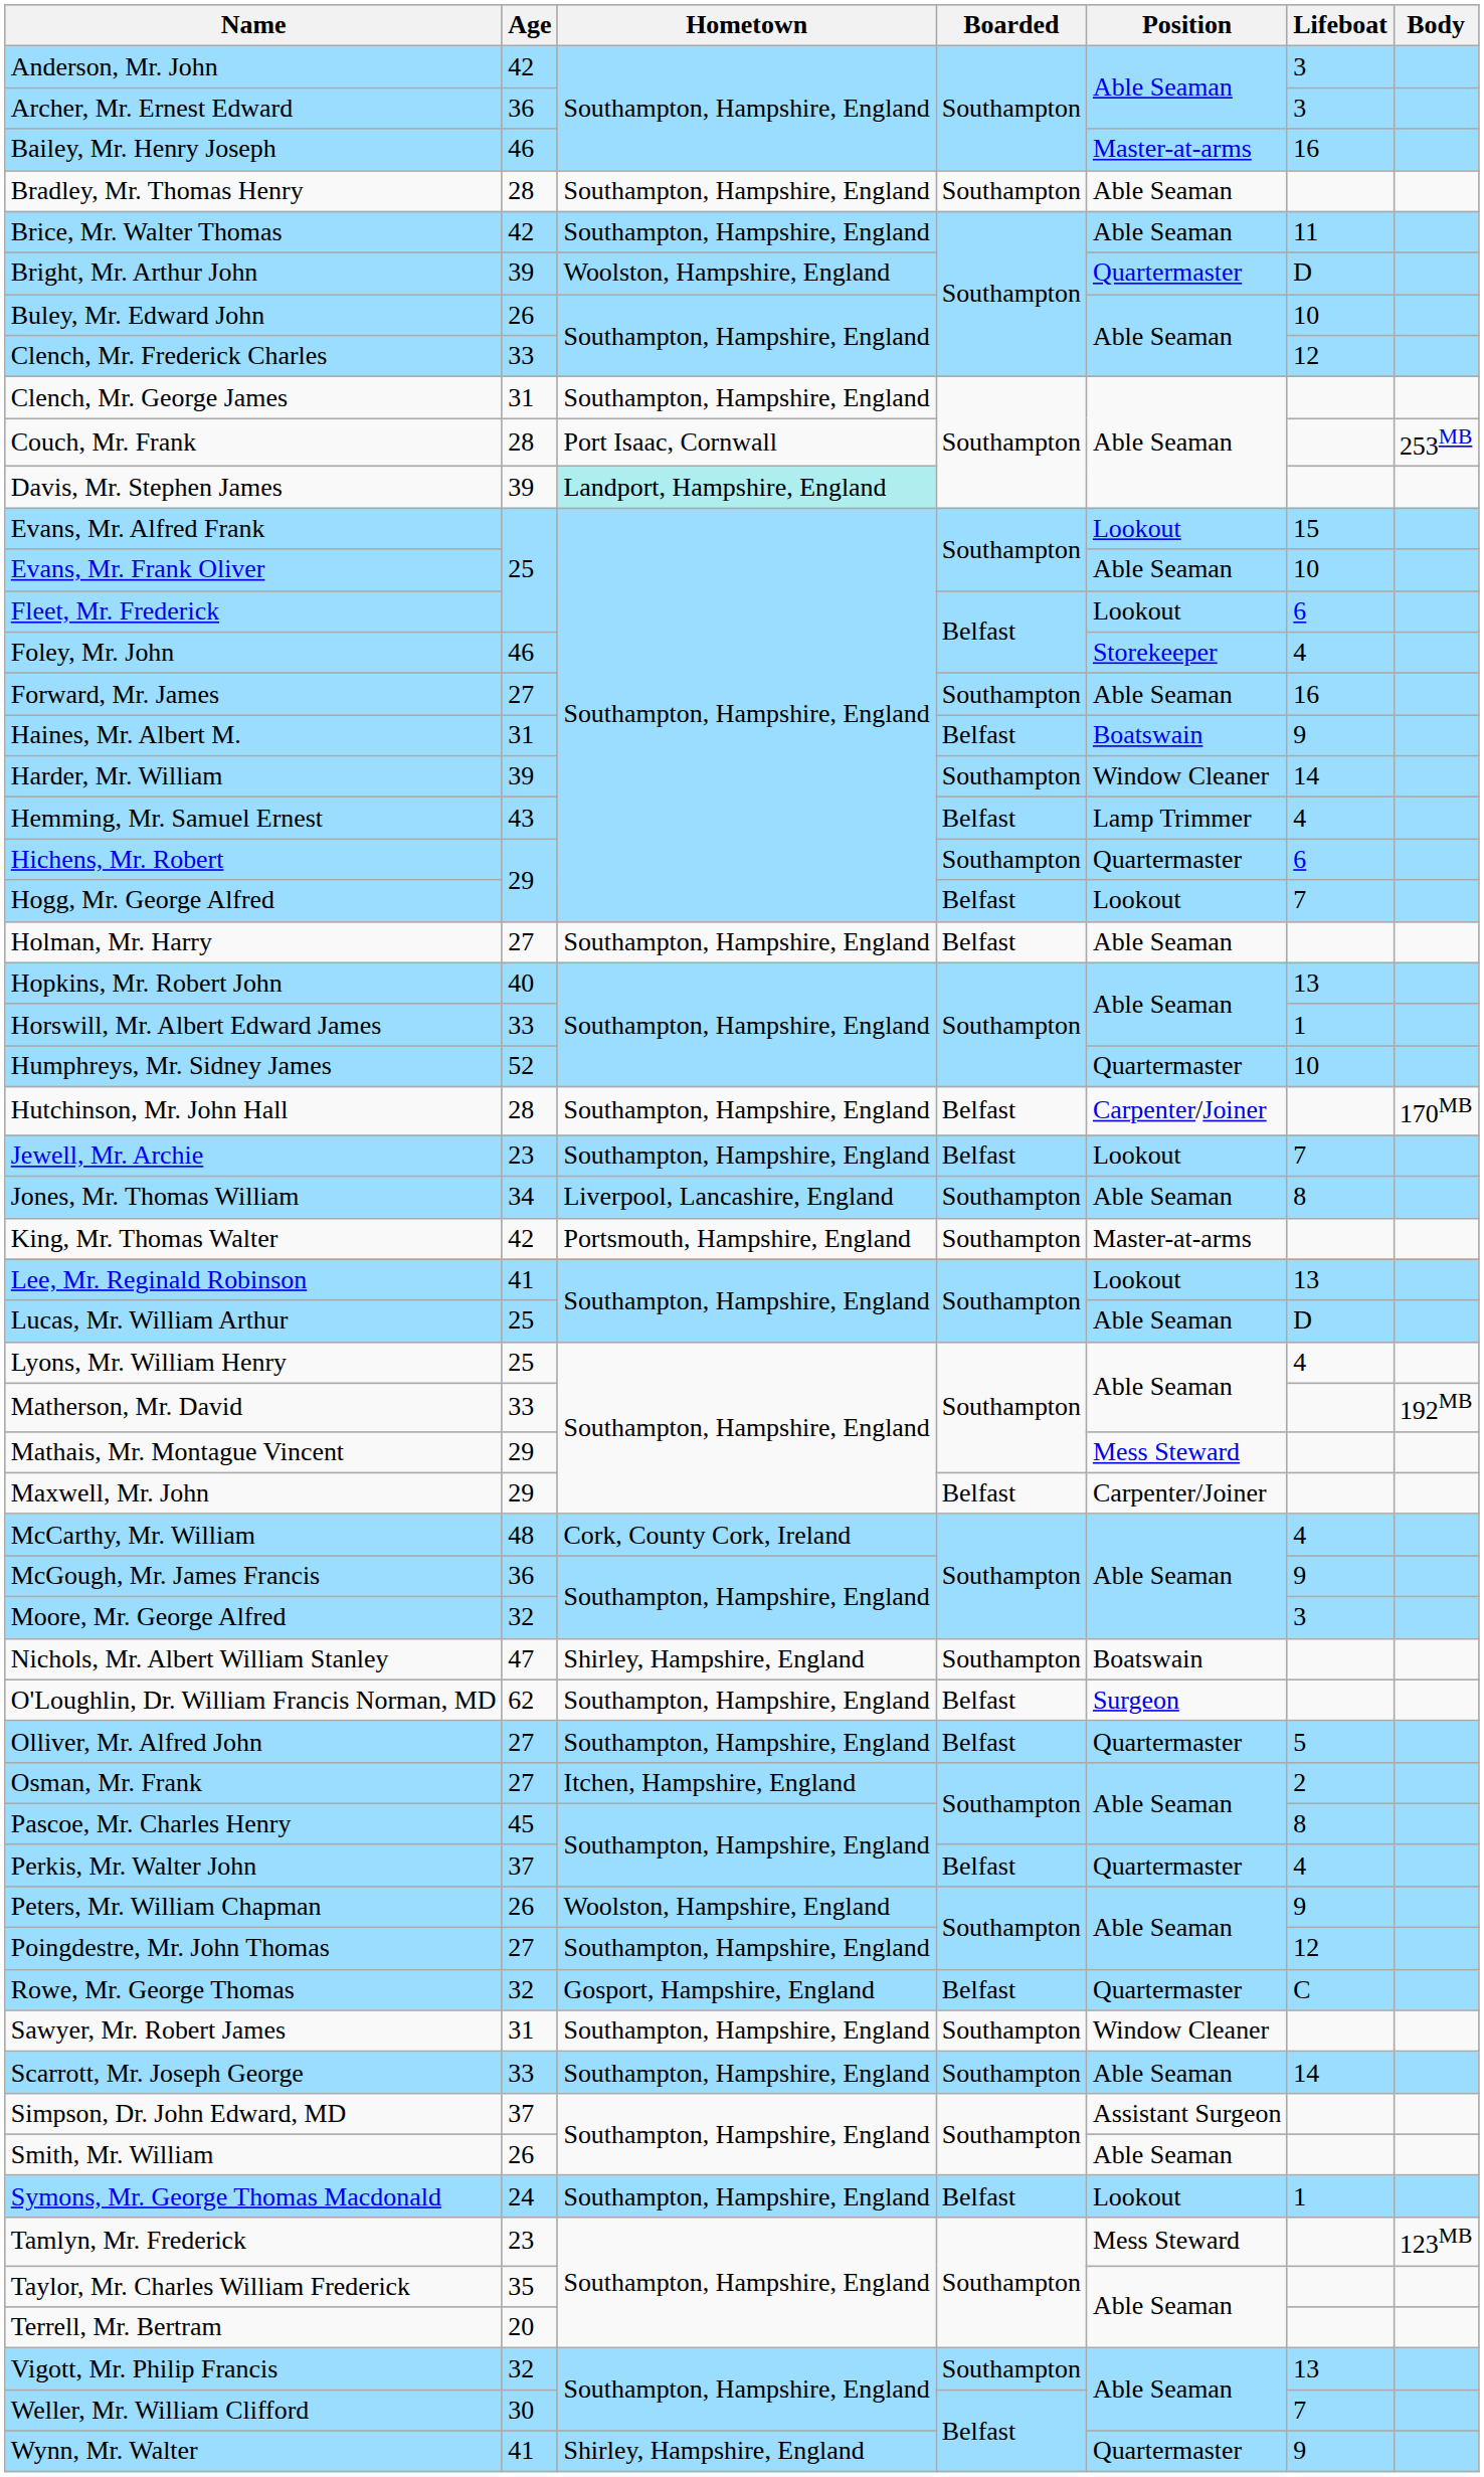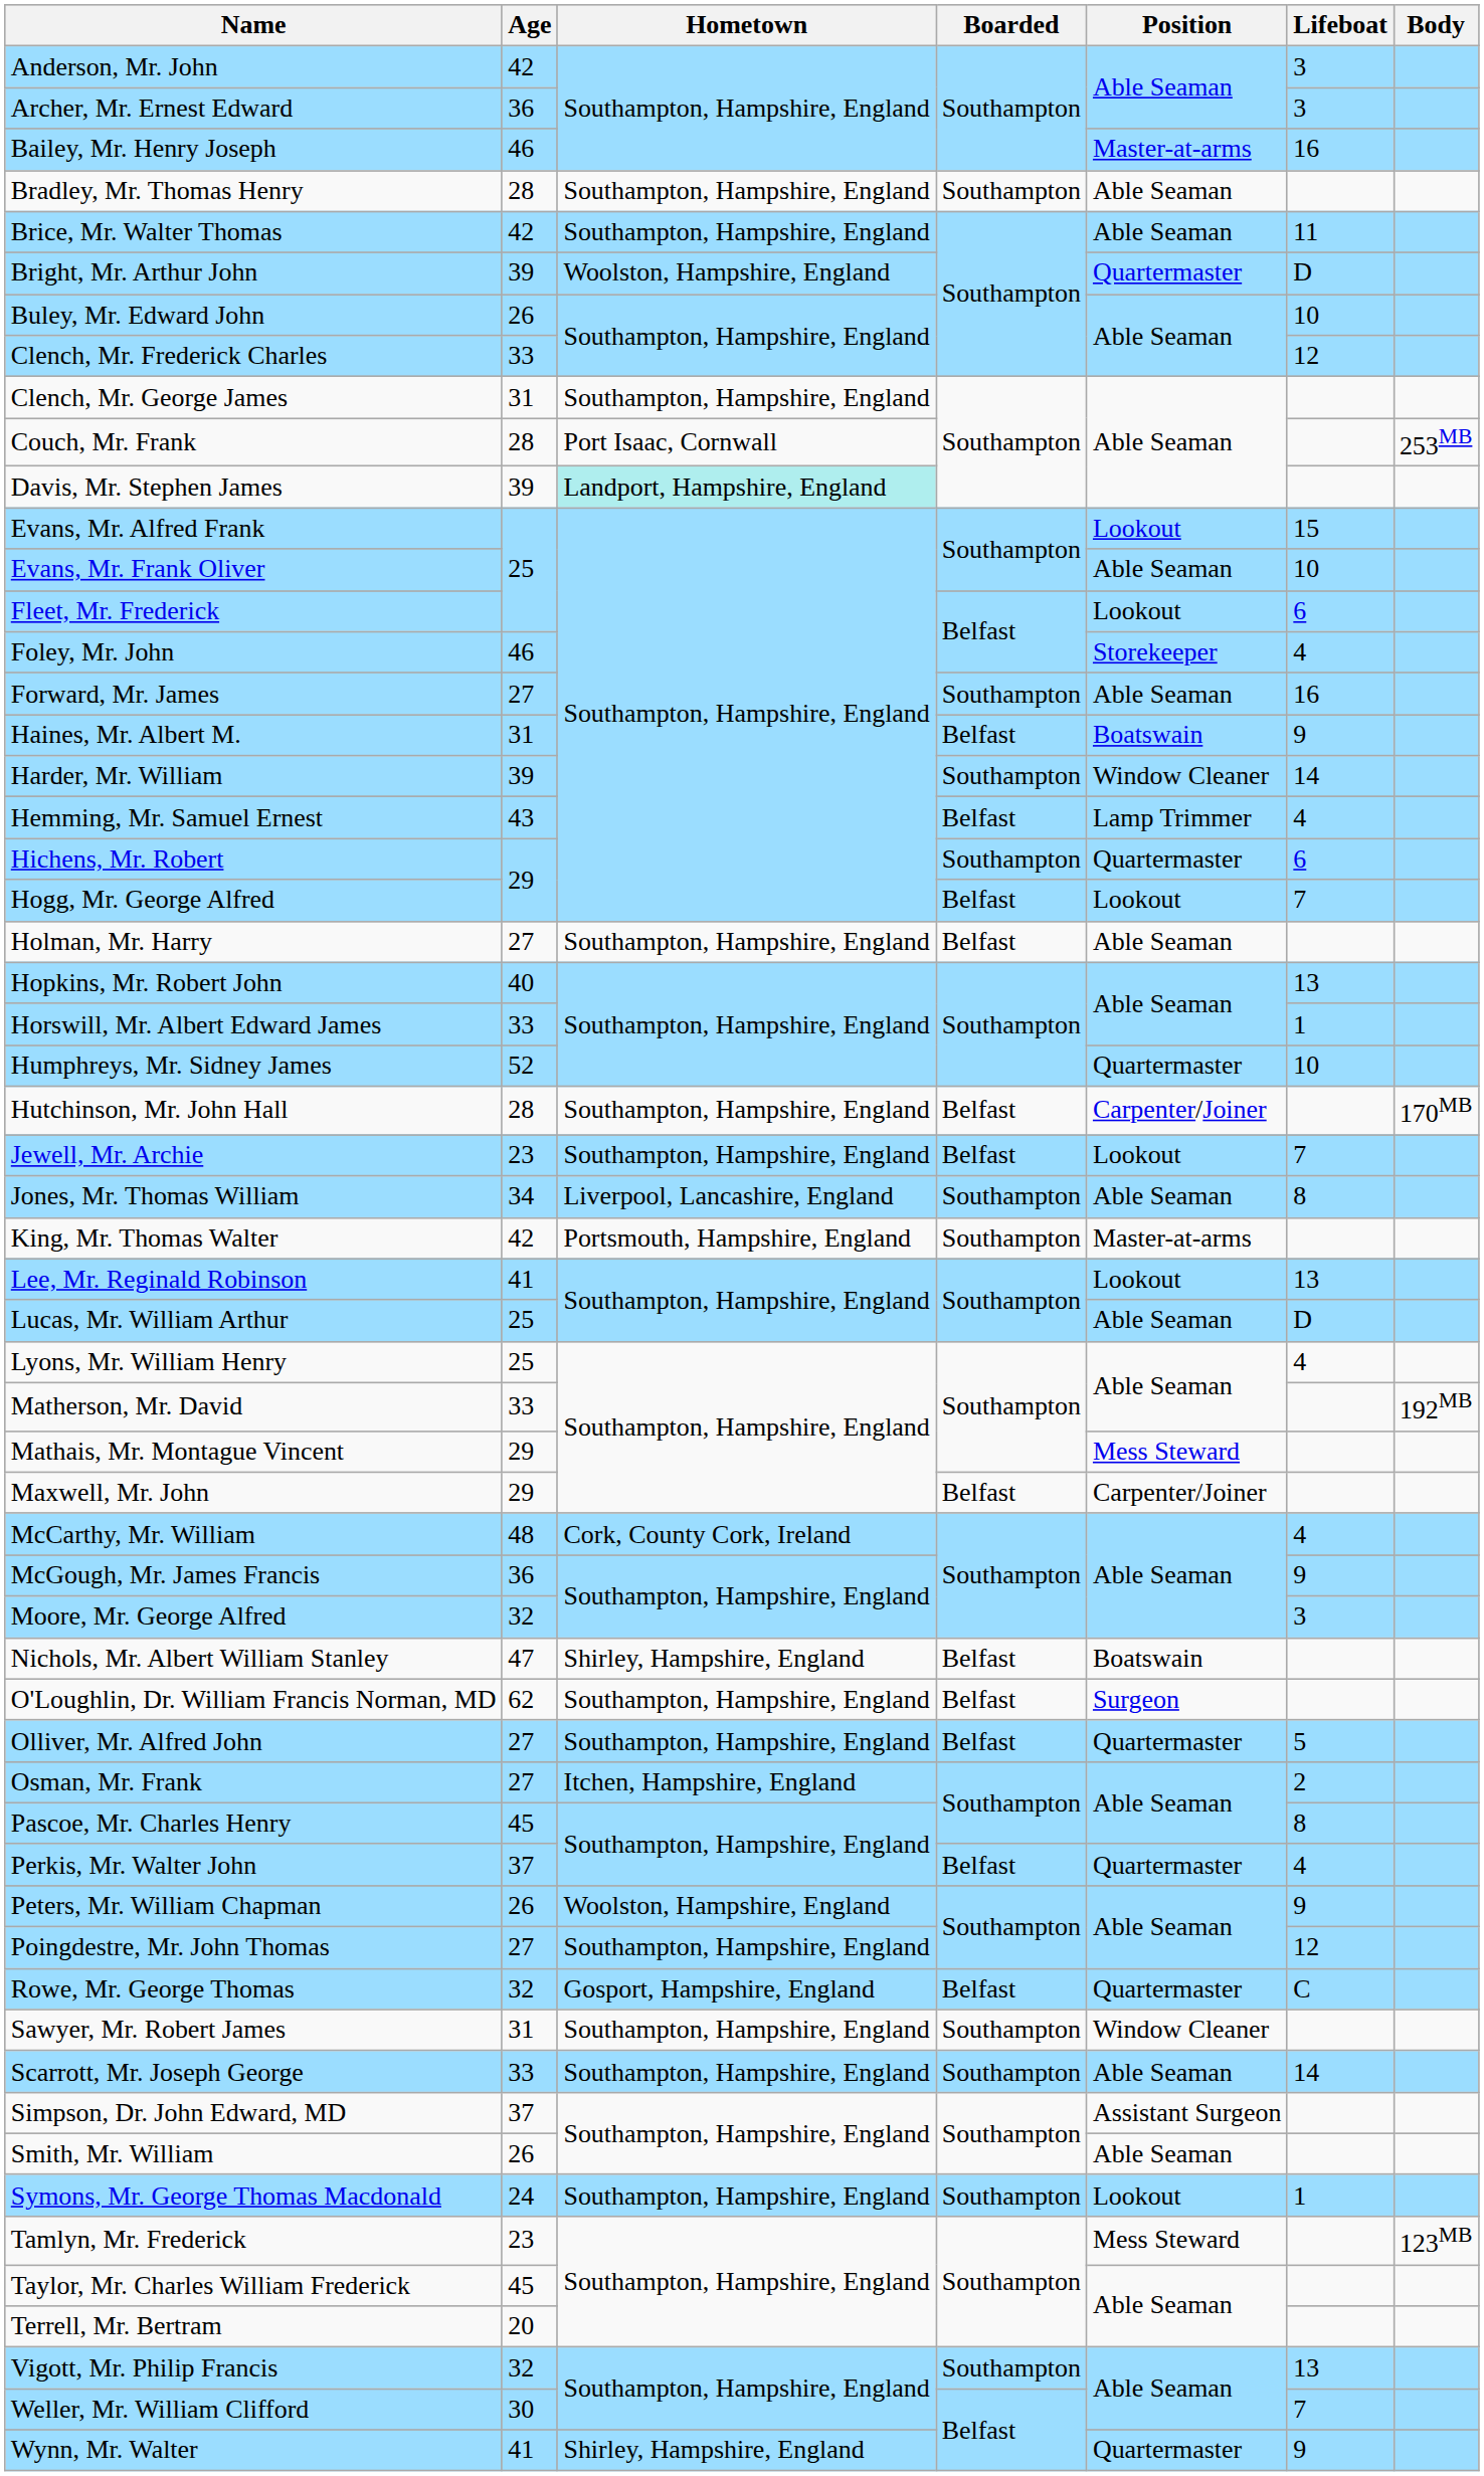Nichols, Mr. Albert William Stanley | Boarded: Southampton -> Belfast
Symons, Mr. George Thomas Macdonald | Boarded: Belfast -> Southampton
Taylor, Mr. Charles William Frederick | Age: 35 -> 45
